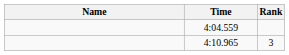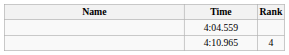4:10.965 | Rank: 3 -> 4
